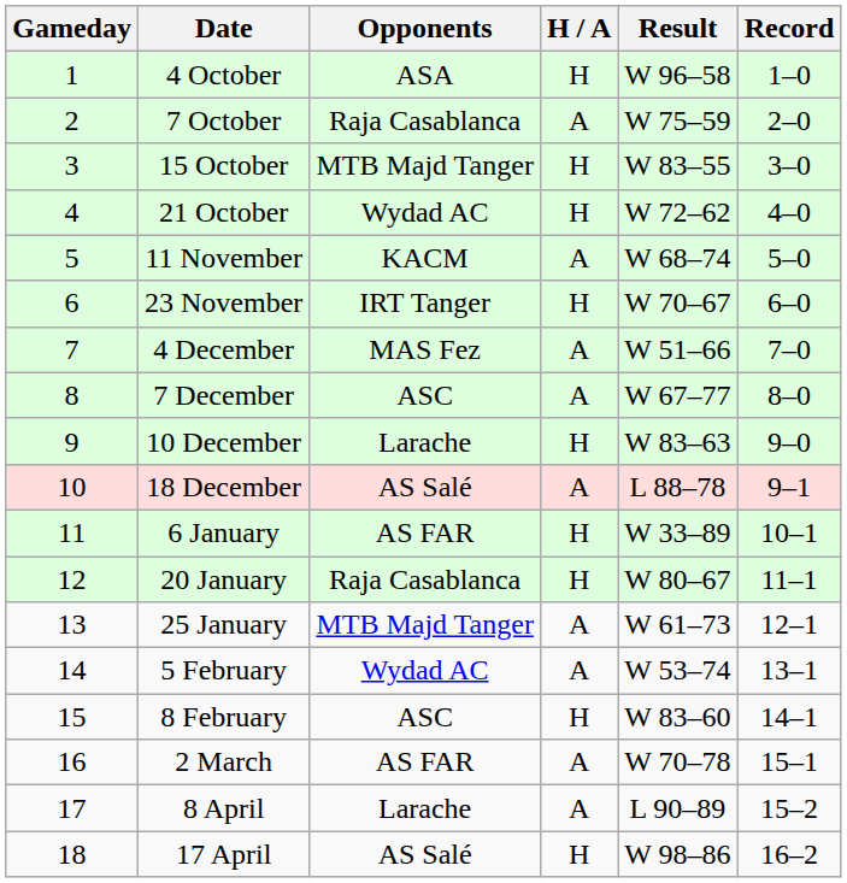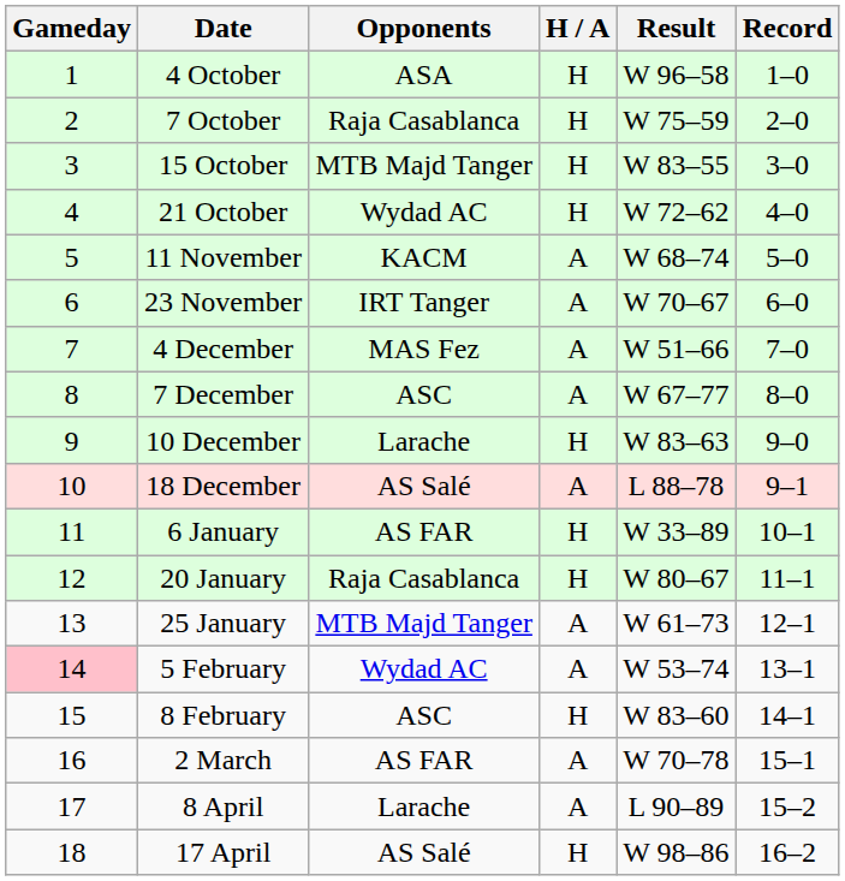7 October | H / A: A -> H
23 November | H / A: H -> A
5 February | Gameday: no background -> pink background
